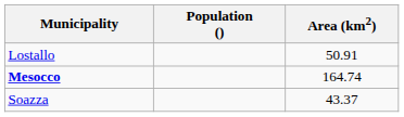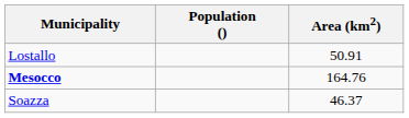Mesocco | Area (km2): 164.74 -> 164.76
Soazza | Area (km2): 43.37 -> 46.37
